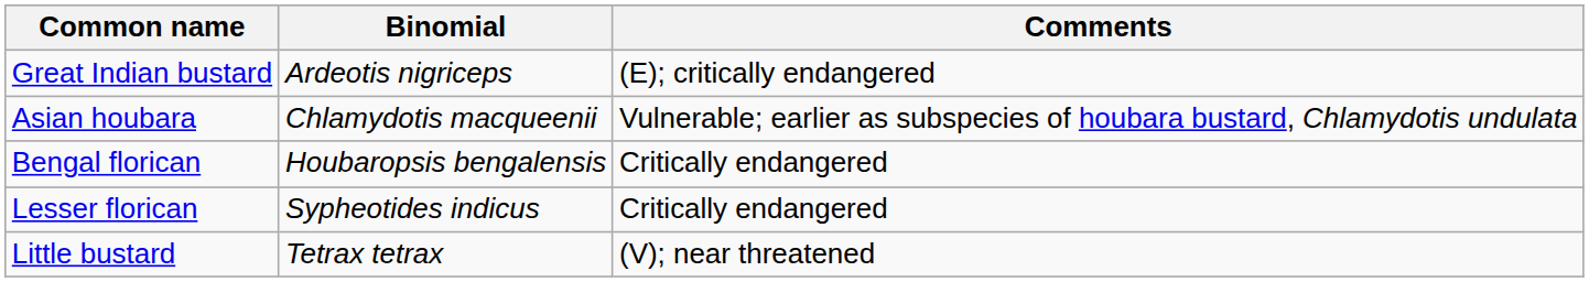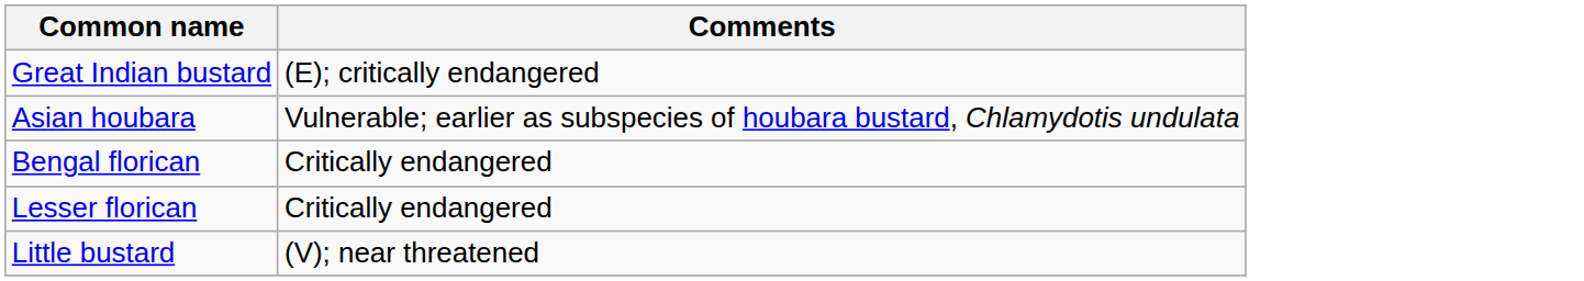- column: Binomial | Ardeotis nigriceps | Chlamydotis macqueenii | Houbaropsis bengalensis | Sypheotides indicus | Tetrax tetrax
